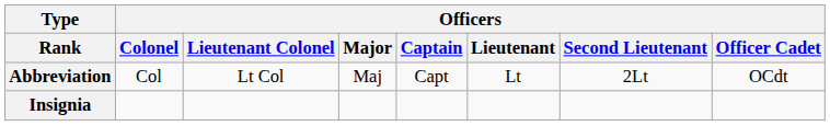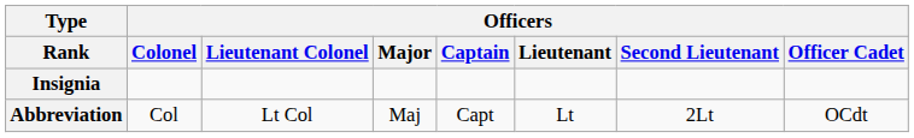rows swapped: Abbreviation <-> Insignia
